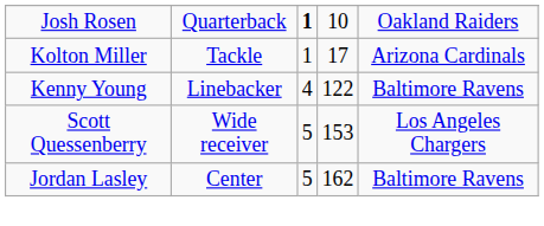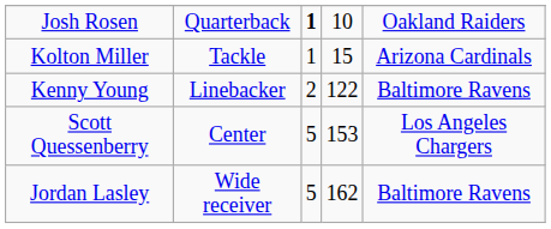Kolton Miller | column 4: 17 -> 15
Kenny Young | column 3: 4 -> 2
Scott Quessenberry | column 2: Wide receiver -> Center
Jordan Lasley | column 2: Center -> Wide receiver
